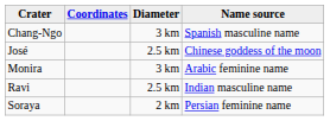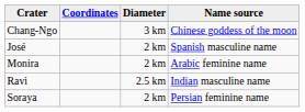Chang-Ngo | Name source: Spanish masculine name -> Chinese goddess of the moon
José | Diameter: 2.5 km -> 2 km
José | Name source: Chinese goddess of the moon -> Spanish masculine name
Monira | Diameter: 3 km -> 2 km
